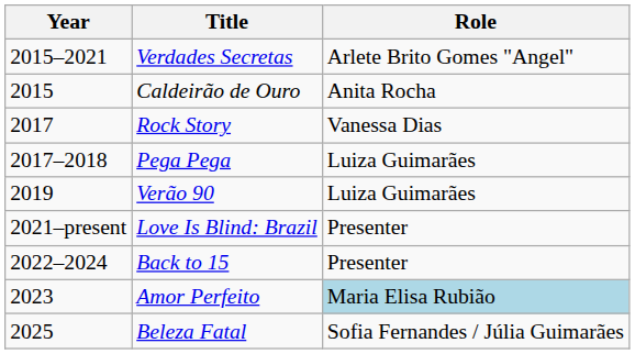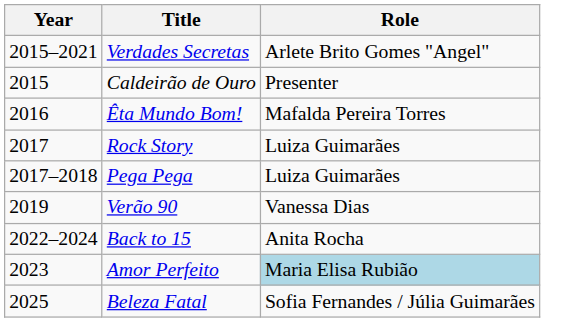Caldeirão de Ouro | Role: Anita Rocha -> Presenter
+ row: 2016 | Êta Mundo Bom! | Mafalda Pereira Torres
Rock Story | Role: Vanessa Dias -> Luiza Guimarães
Verão 90 | Role: Luiza Guimarães -> Vanessa Dias
- row: 2021–present | Love Is Blind: Brazil | Presenter
Back to 15 | Role: Presenter -> Anita Rocha
